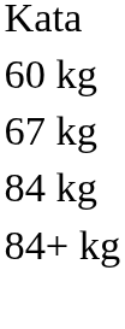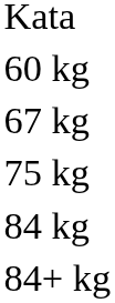+ row: 75 kg
